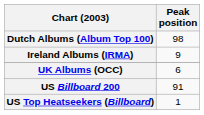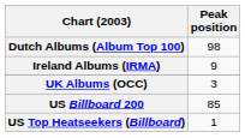UK Albums (OCC) | Peak position: 6 -> 3
US Billboard 200 | Peak position: 91 -> 85
